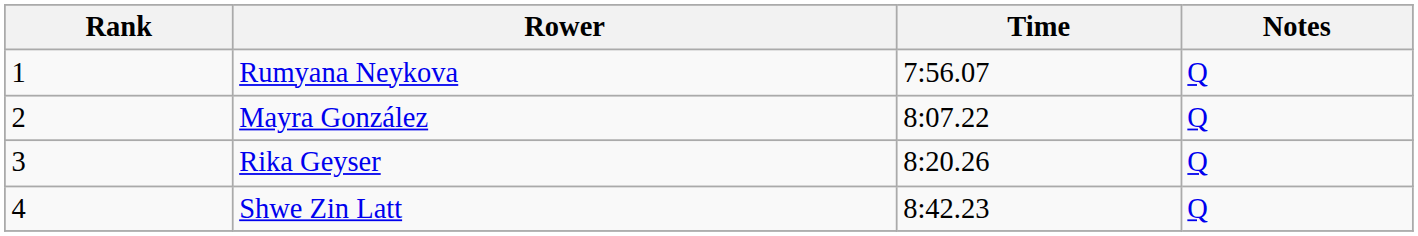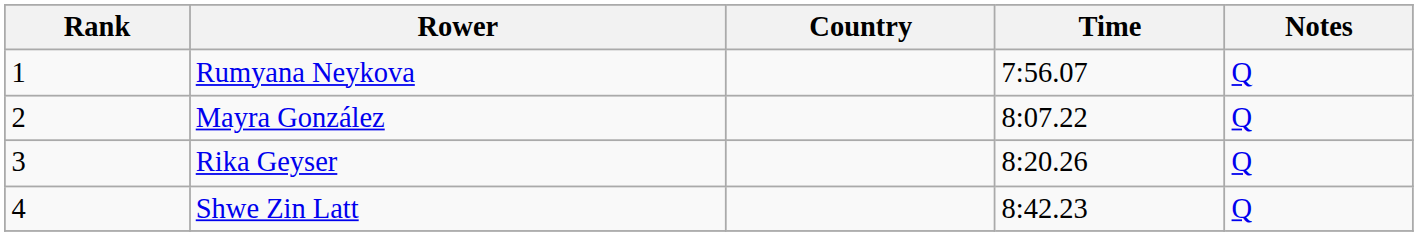+ column: Country
